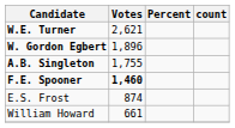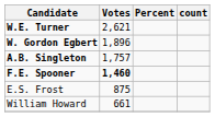A.B. Singleton | Votes: 1,755 -> 1,757
E.S. Frost | Votes: 874 -> 875
